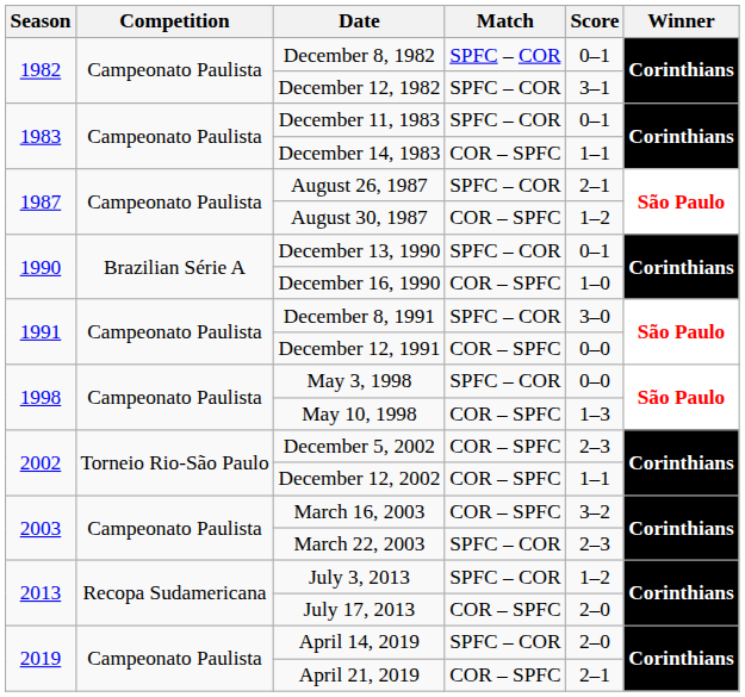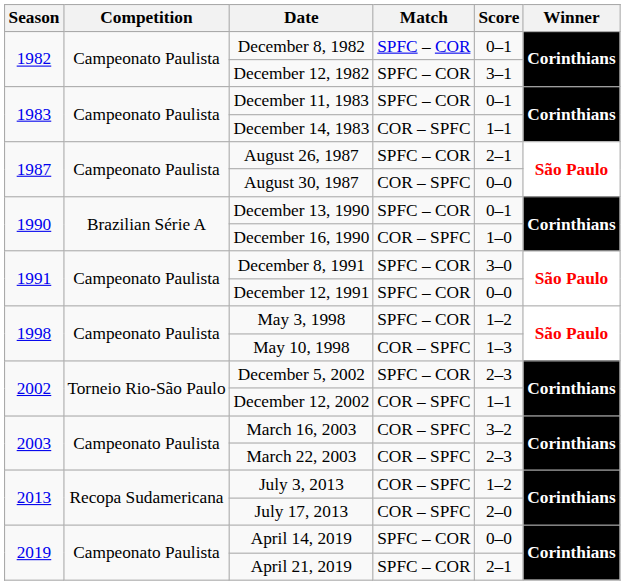August 30, 1987 | Score: 1–2 -> 0–0
December 12, 1991 | Match: COR – SPFC -> SPFC – COR
May 3, 1998 | Score: 0–0 -> 1–2
December 5, 2002 | Match: COR – SPFC -> SPFC – COR
March 22, 2003 | Match: SPFC – COR -> COR – SPFC
July 3, 2013 | Match: SPFC – COR -> COR – SPFC
April 14, 2019 | Score: 2–0 -> 0–0
April 21, 2019 | Match: COR – SPFC -> SPFC – COR
